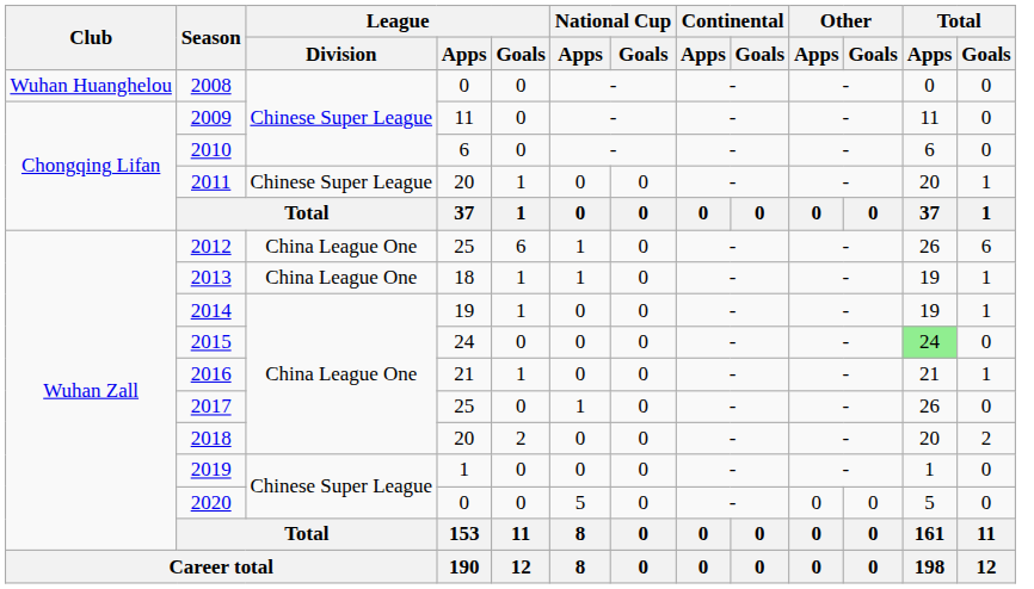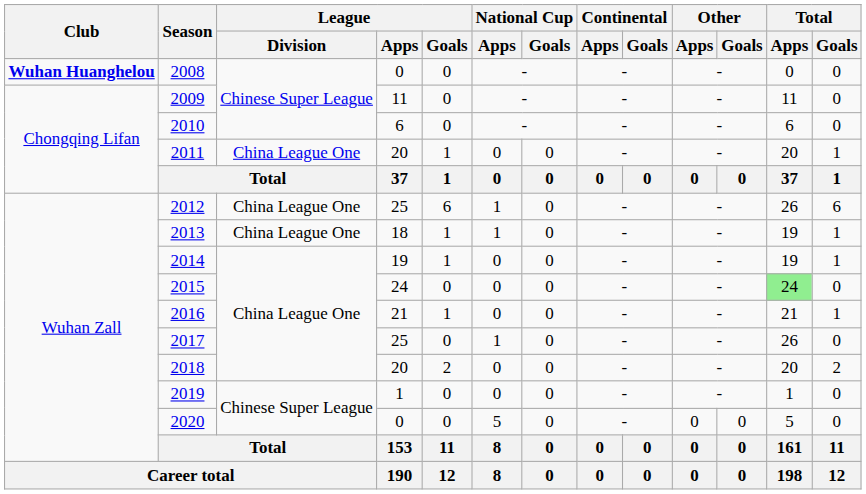2008 | Club: normal -> bold
2011 | League / Division: Chinese Super League -> China League One
